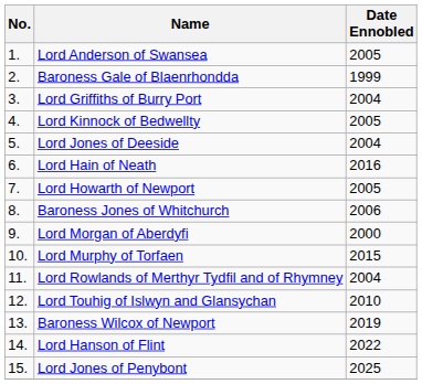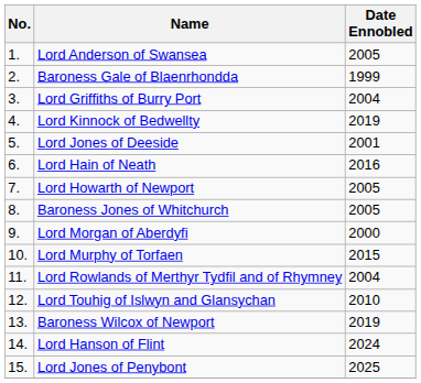Lord Kinnock of Bedwellty | Date Ennobled: 2005 -> 2019
Lord Jones of Deeside | Date Ennobled: 2004 -> 2001
Baroness Jones of Whitchurch | Date Ennobled: 2006 -> 2005
Lord Hanson of Flint | Date Ennobled: 2022 -> 2024
